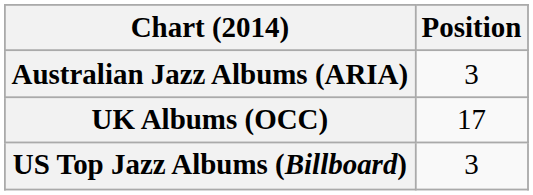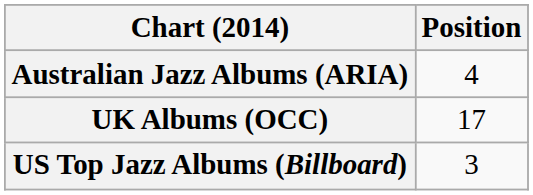Australian Jazz Albums (ARIA) | Position: 3 -> 4
